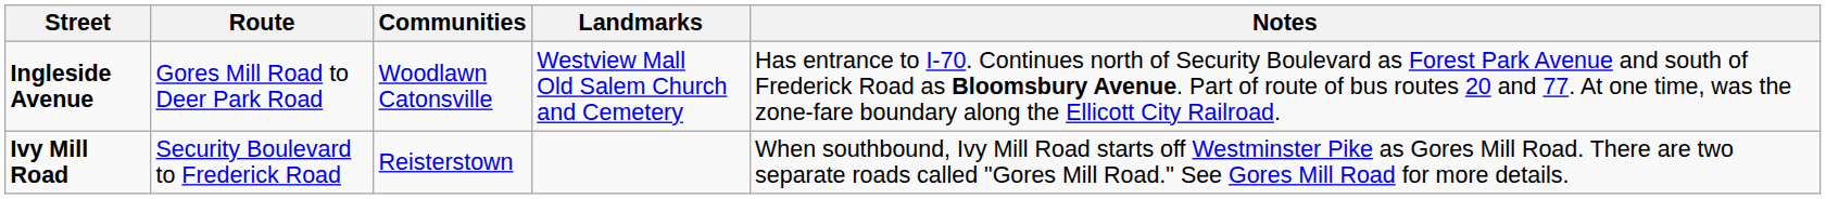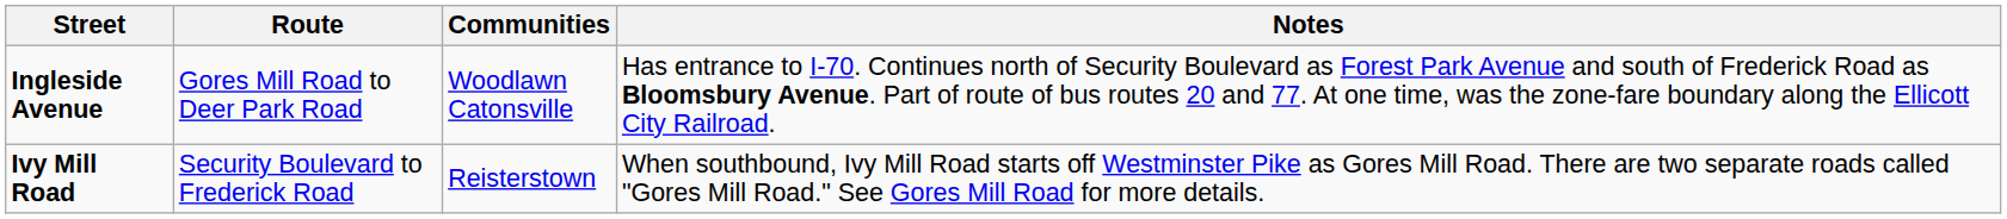- column: Landmarks | Westview Mall Old Salem Church and Cemetery
